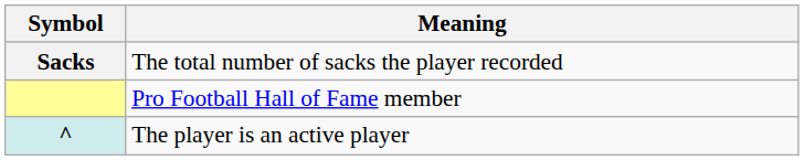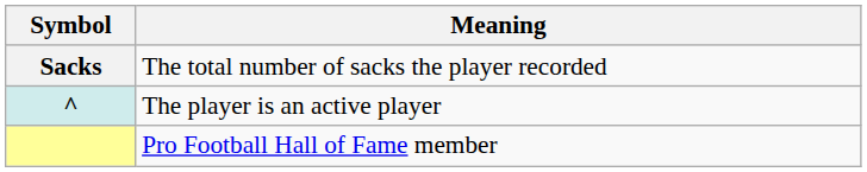rows swapped: Pro Football Hall of Fame member <-> The player is an active player
